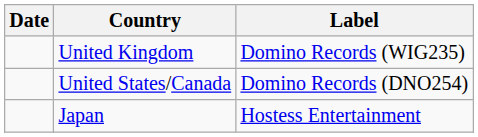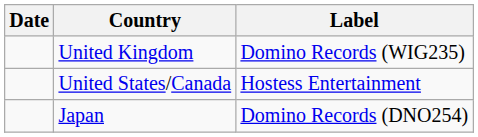United States/Canada | Label: Domino Records (DNO254) -> Hostess Entertainment
Japan | Label: Hostess Entertainment -> Domino Records (DNO254)
